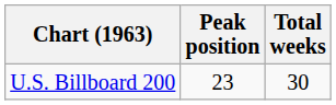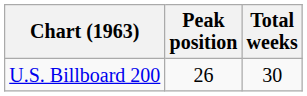U.S. Billboard 200 | Peak position: 23 -> 26
